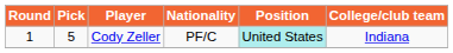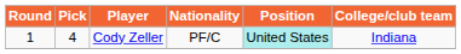Cody Zeller | Pick: 5 -> 4
